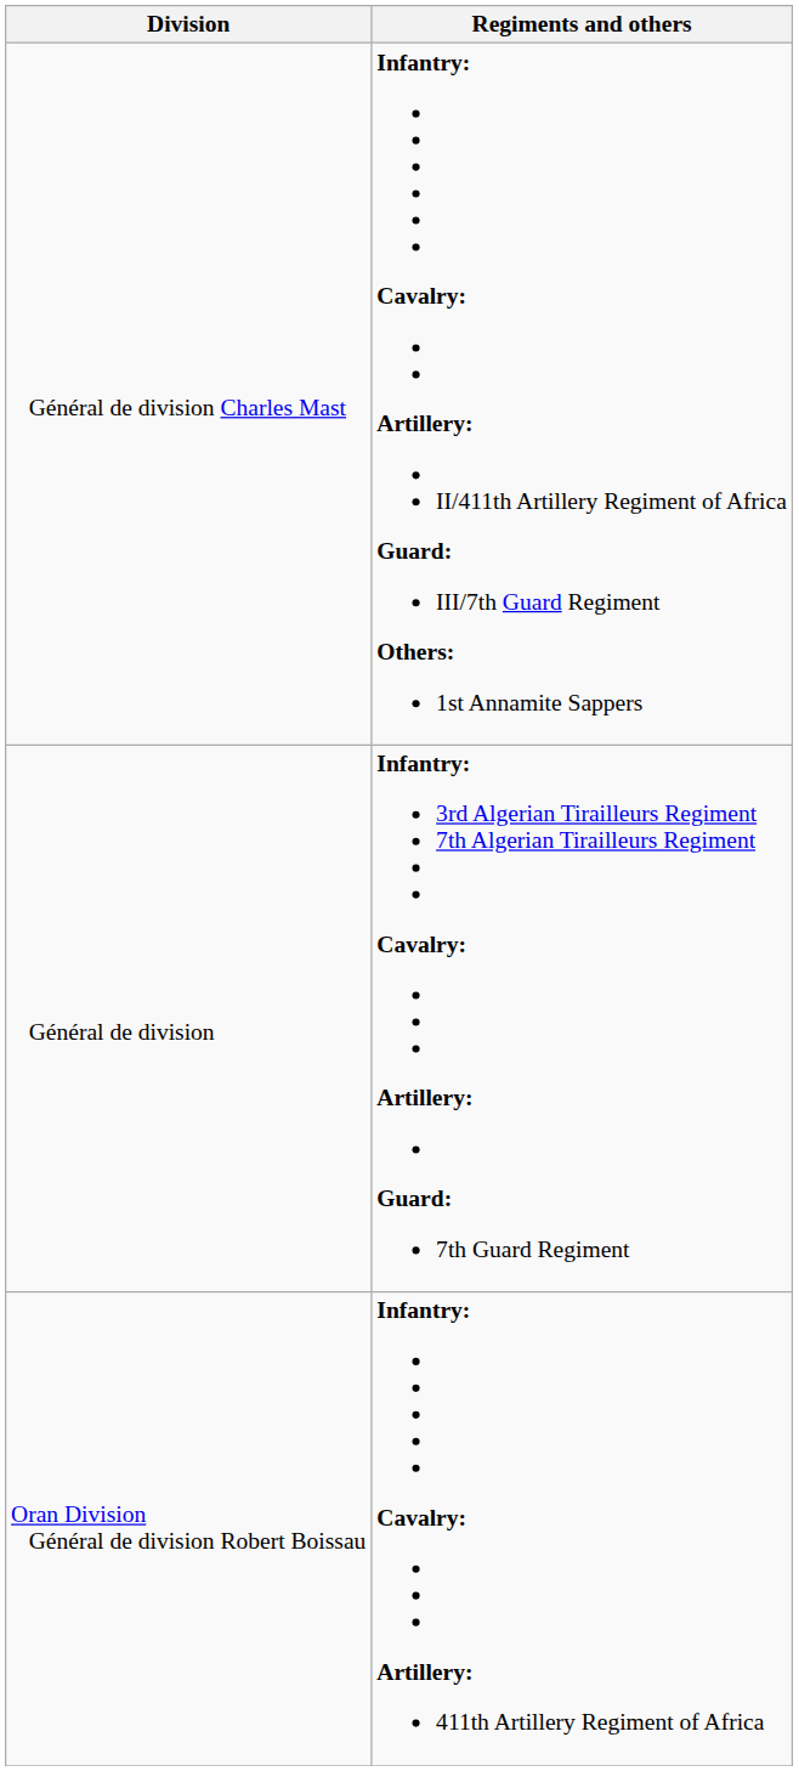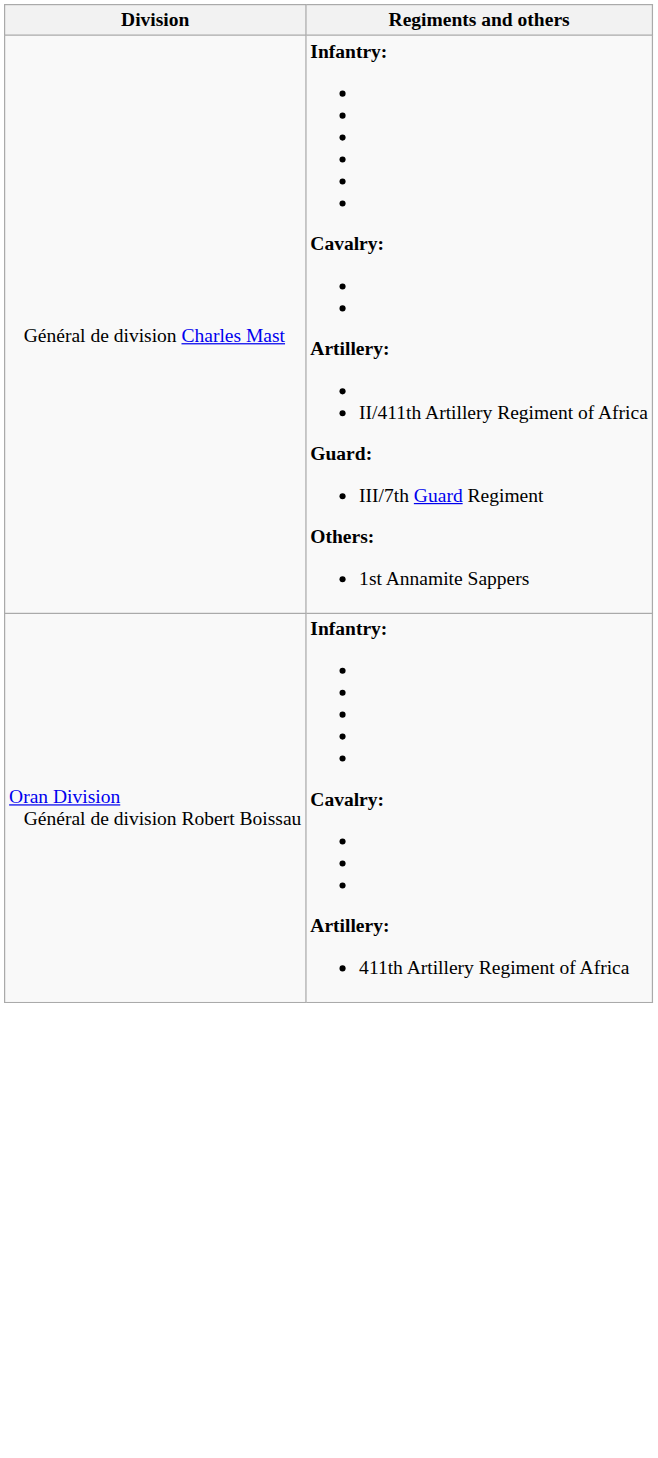- row: Général de division | Infantry: 3rd Algerian Tirailleurs Regiment 7th Algerian Tirailleurs Regiment Cavalry: Artillery: Guard: 7th Guard Regiment
